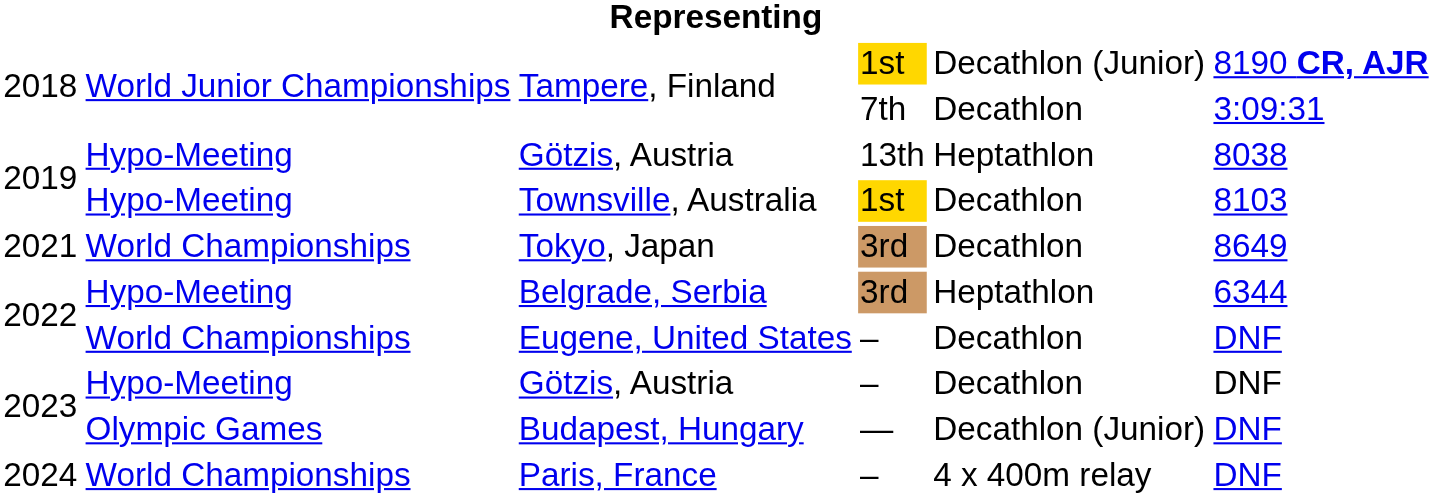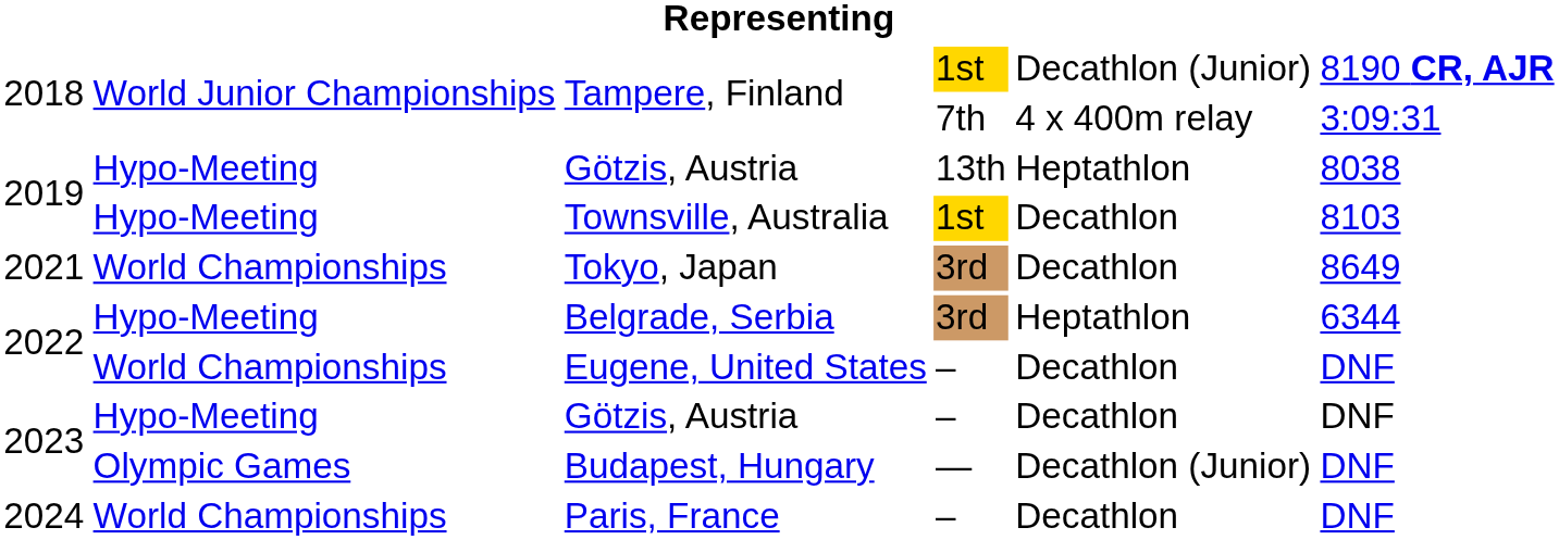Tampere, Finland / 7th | column 5: Decathlon -> 4 x 400m relay
Paris, France | column 5: 4 x 400m relay -> Decathlon
